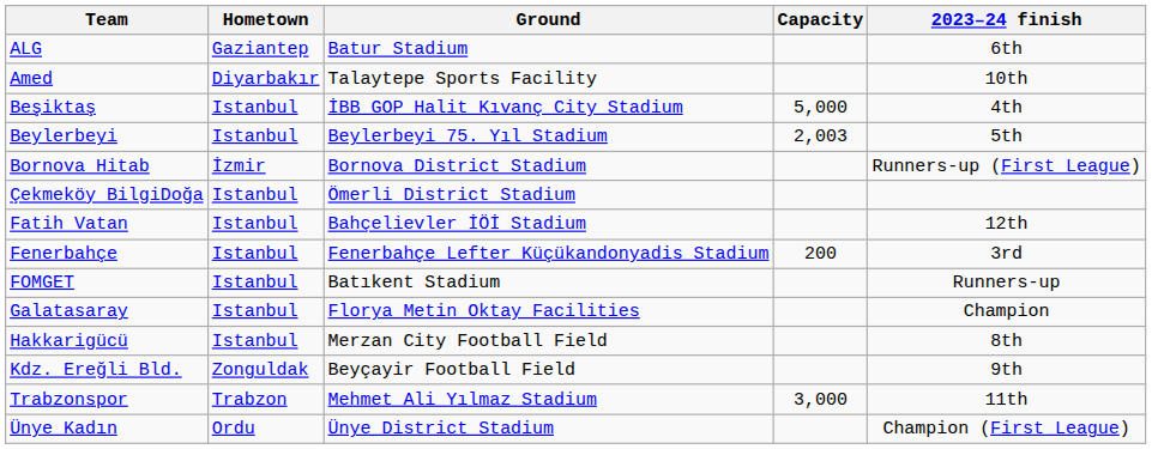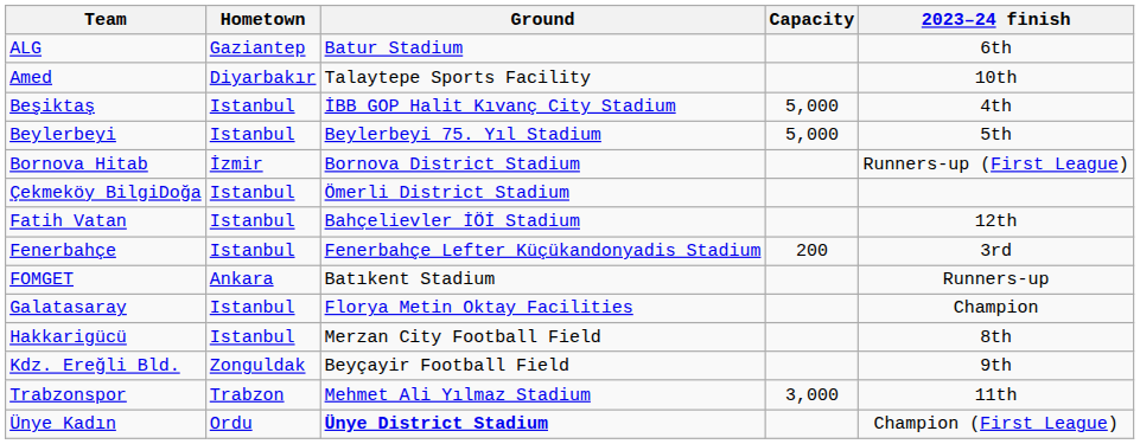Beylerbeyi | Capacity: 2,003 -> 5,000
FOMGET | Hometown: Istanbul -> Ankara
Ünye Kadın | Ground: normal -> bold
